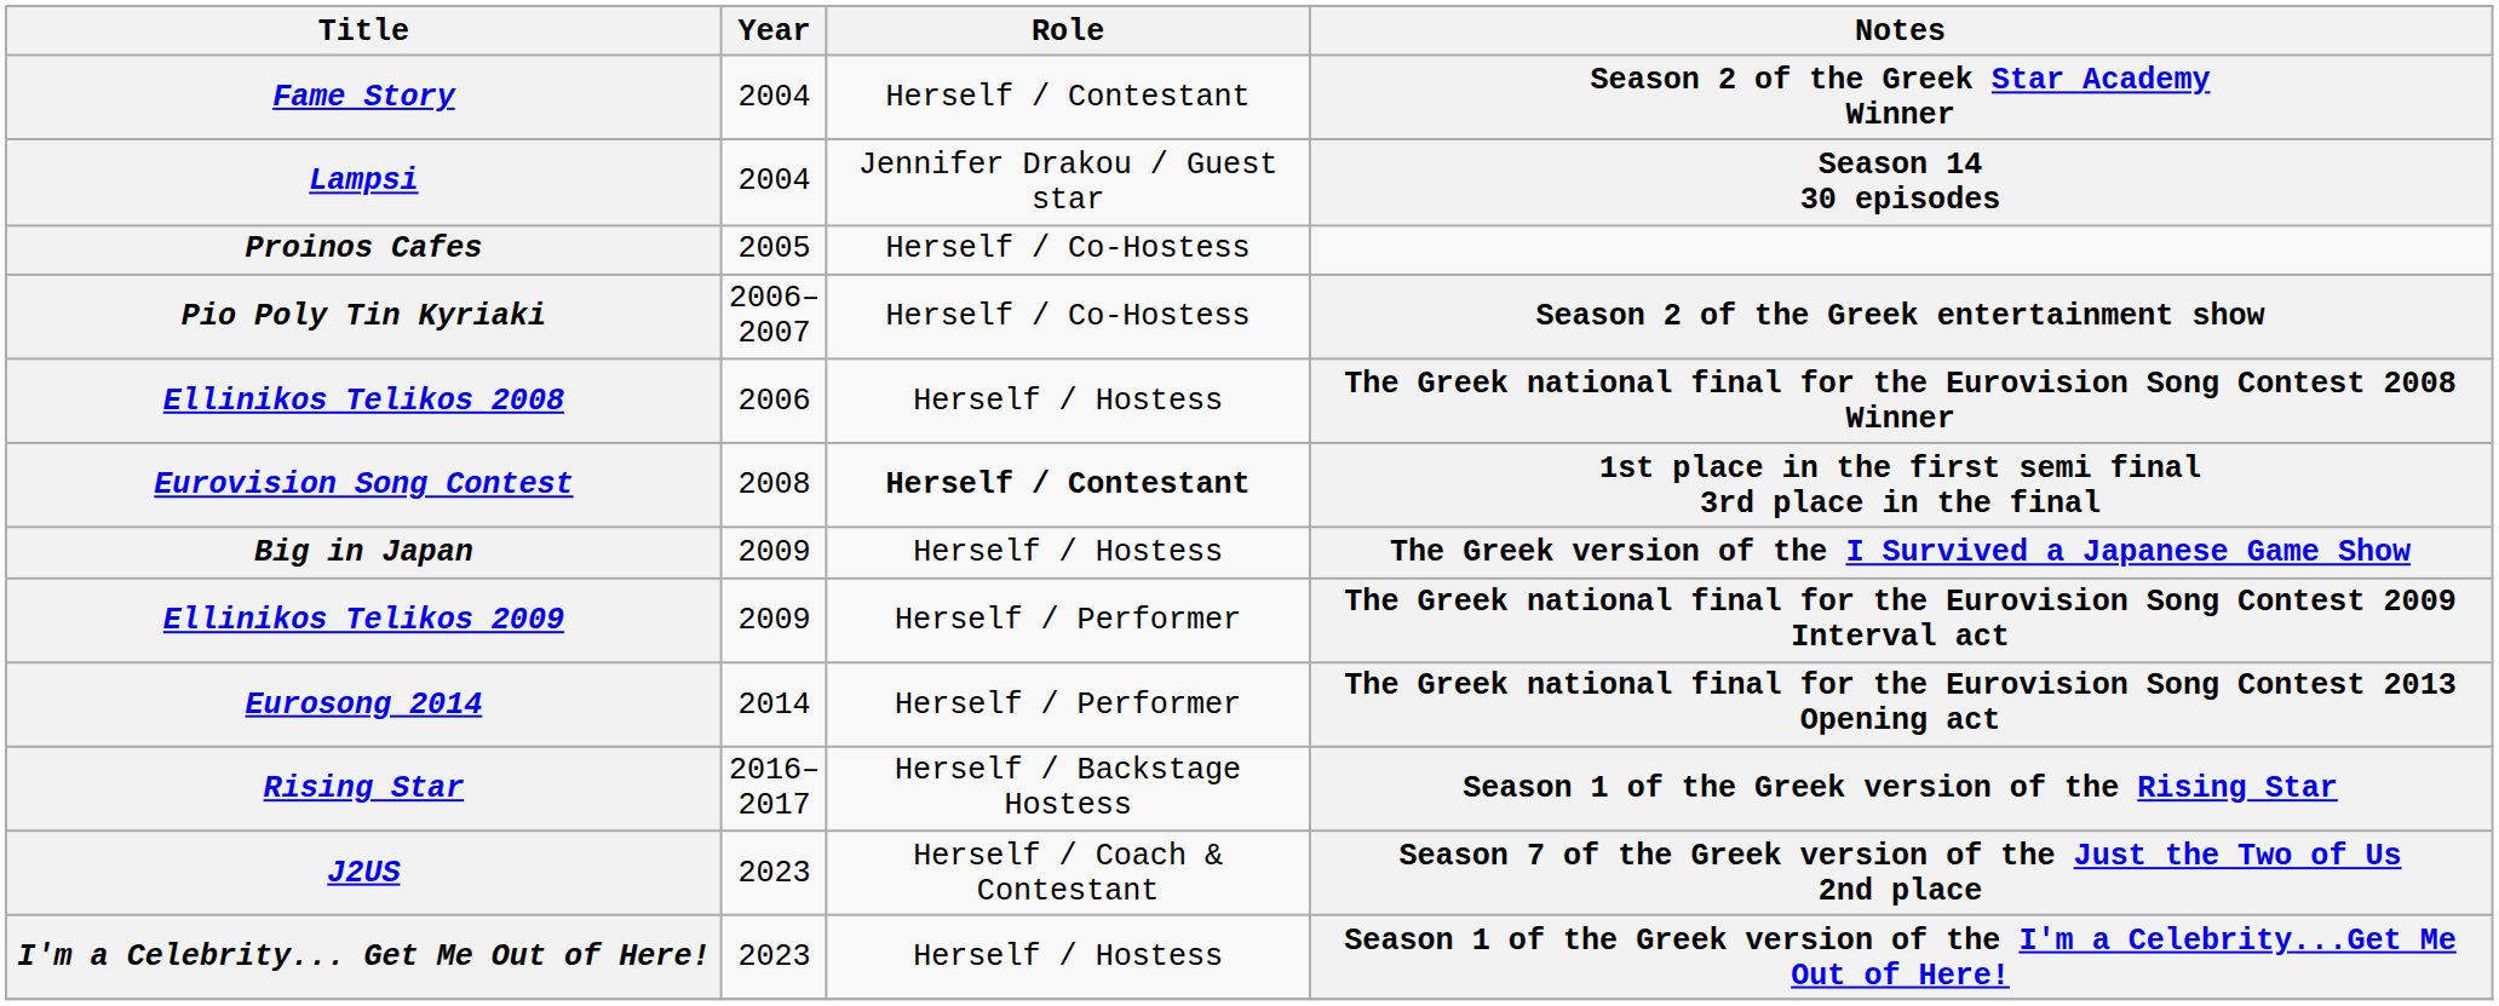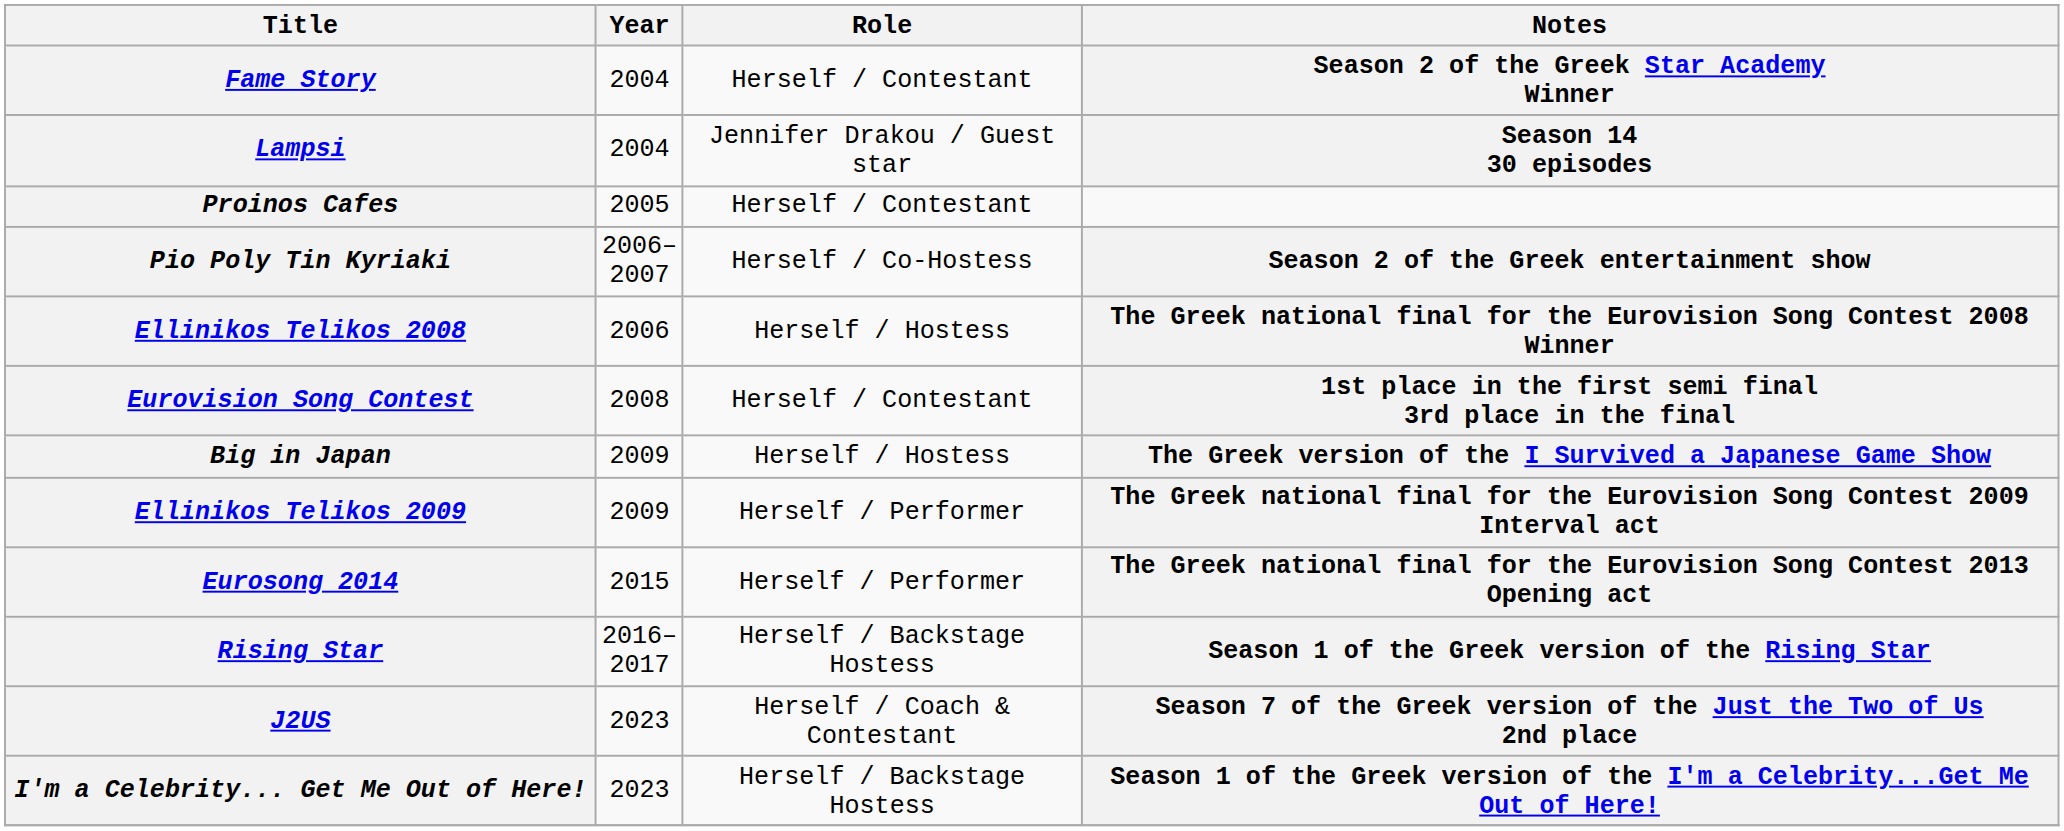Proinos Cafes | Role: Herself / Co-Hostess -> Herself / Contestant
Eurovision Song Contest | Role: bold -> normal
Eurosong 2014 | Year: 2014 -> 2015
I'm a Celebrity... Get Me Out of Here! | Role: Herself / Hostess -> Herself / Backstage Hostess
